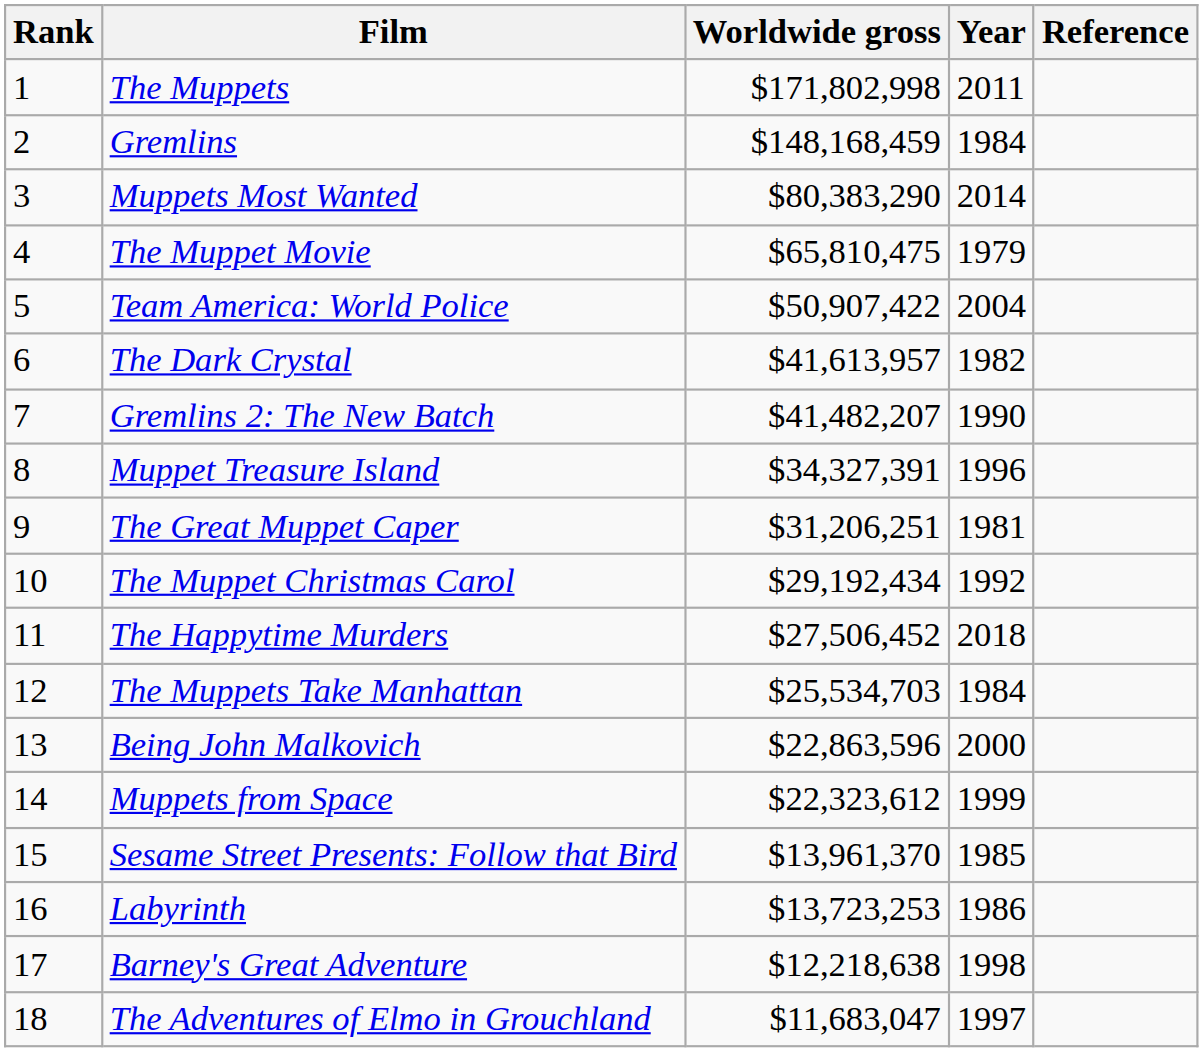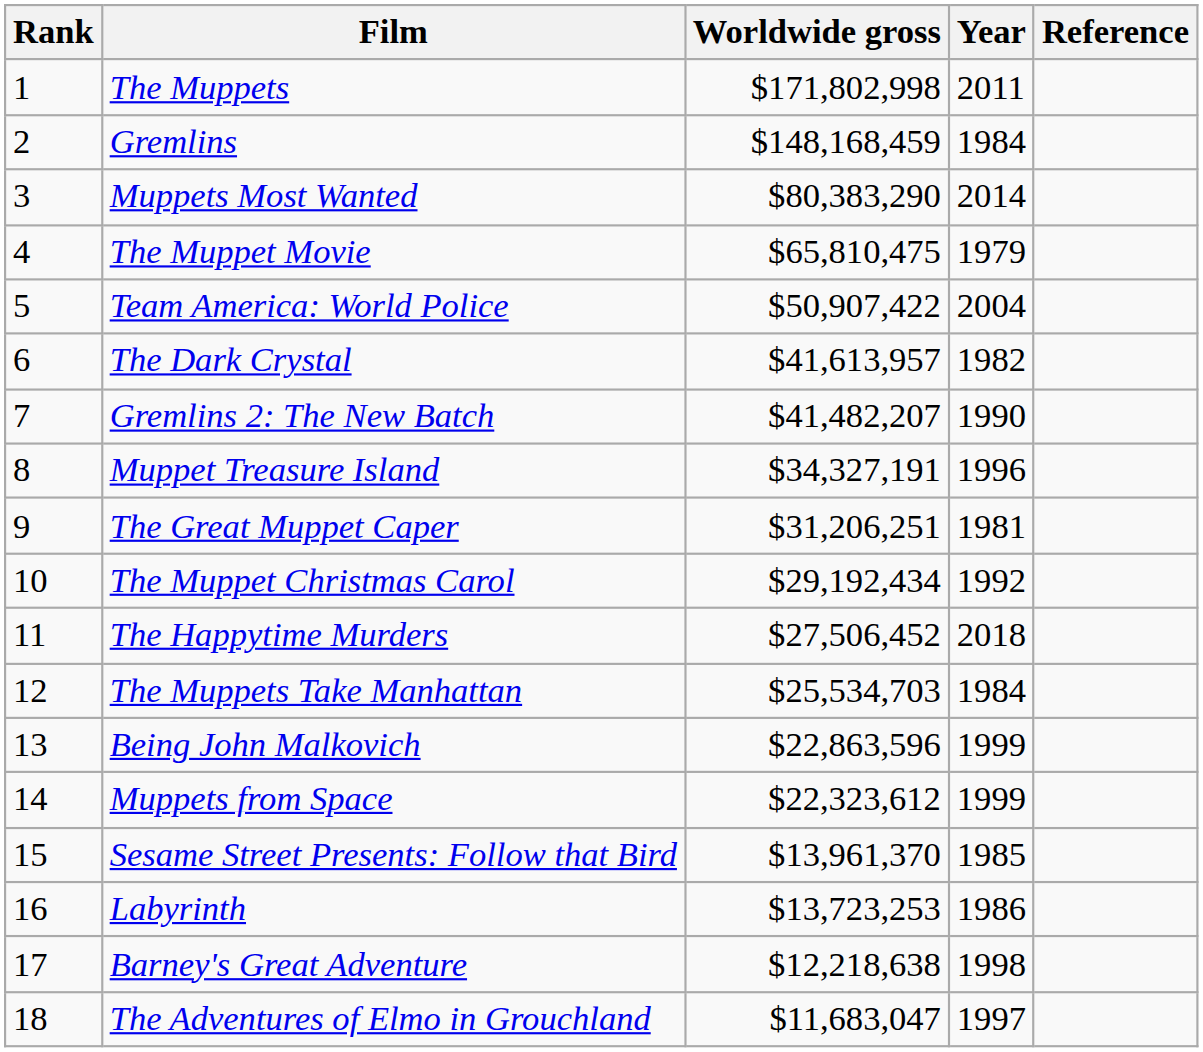Muppet Treasure Island | Worldwide gross: $34,327,391 -> $34,327,191
Being John Malkovich | Year: 2000 -> 1999
